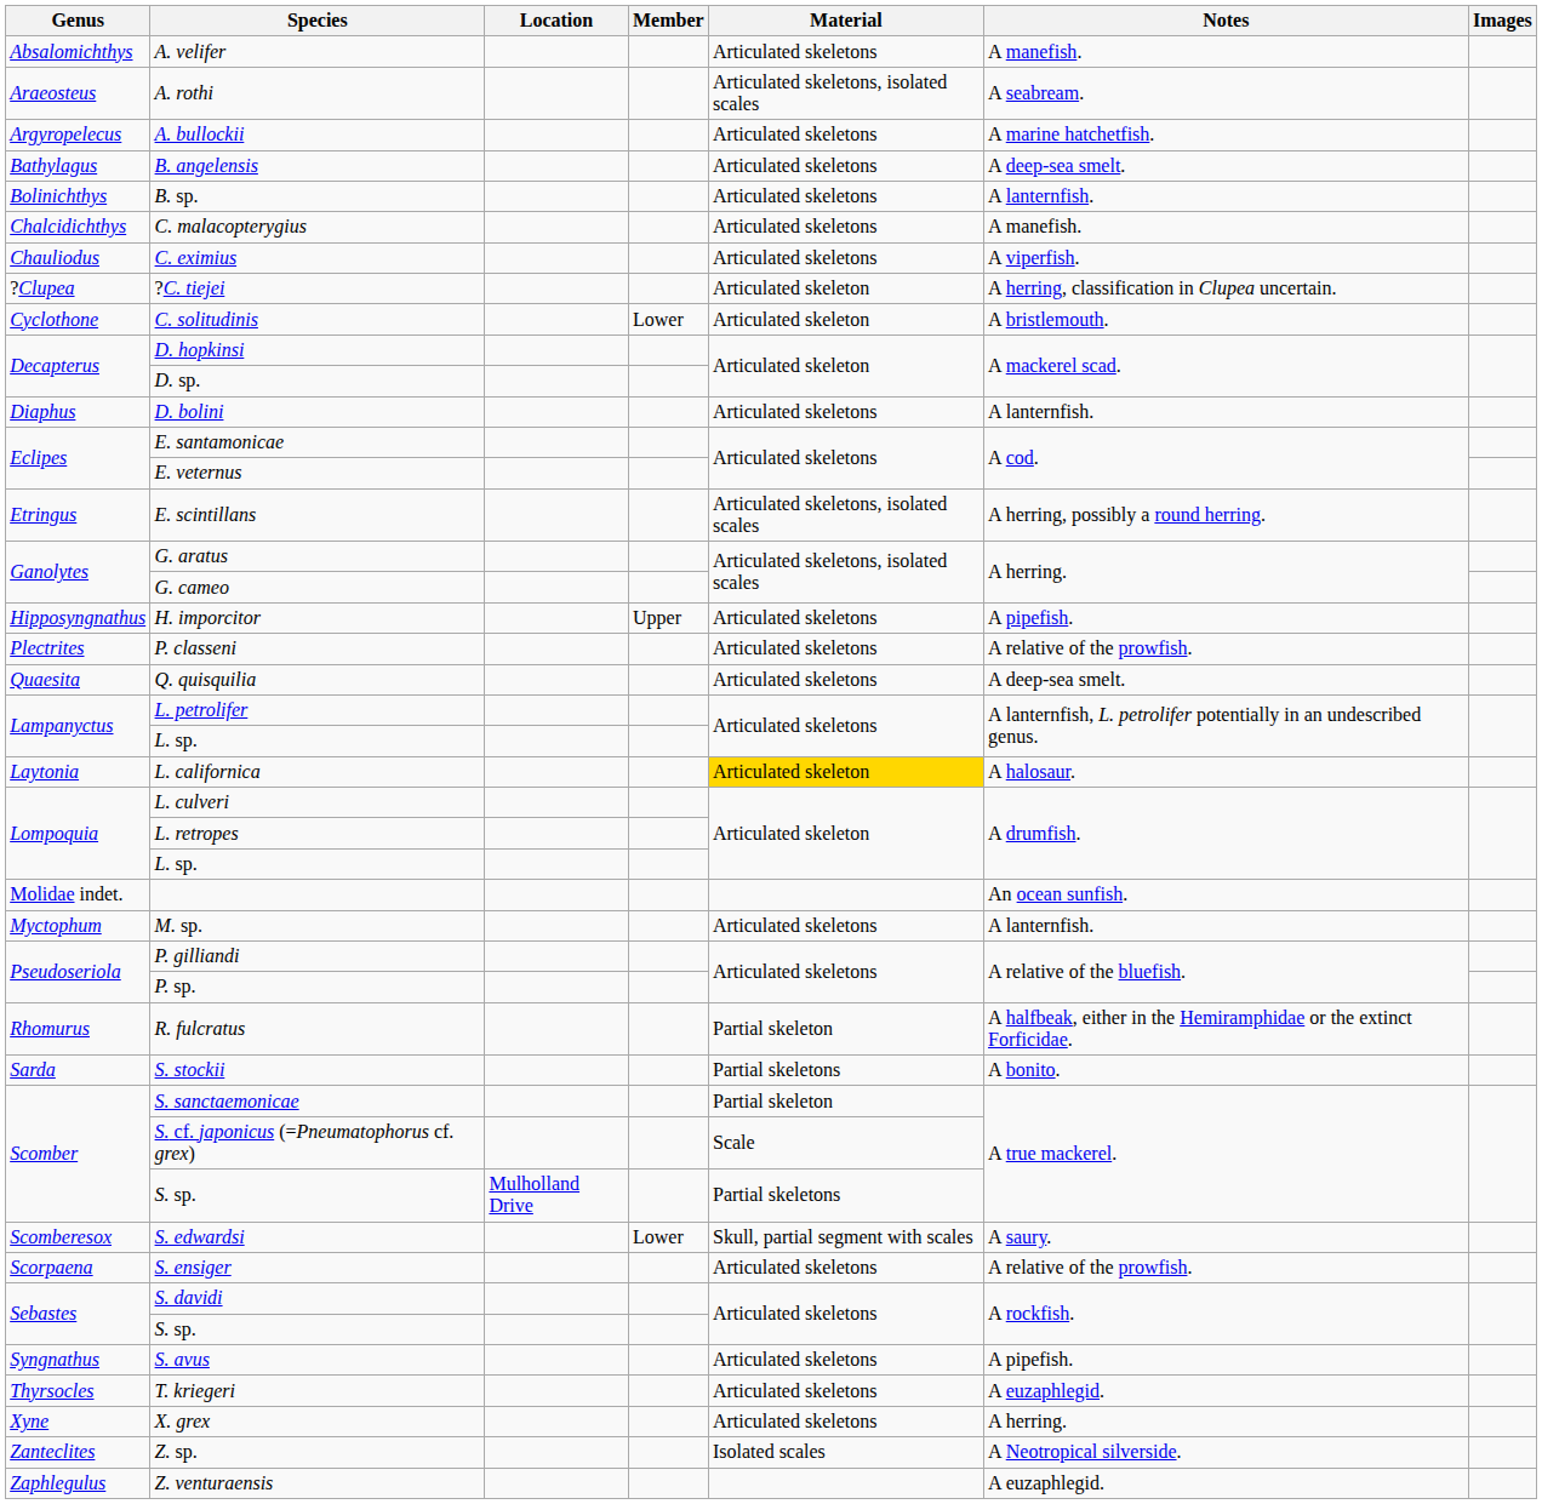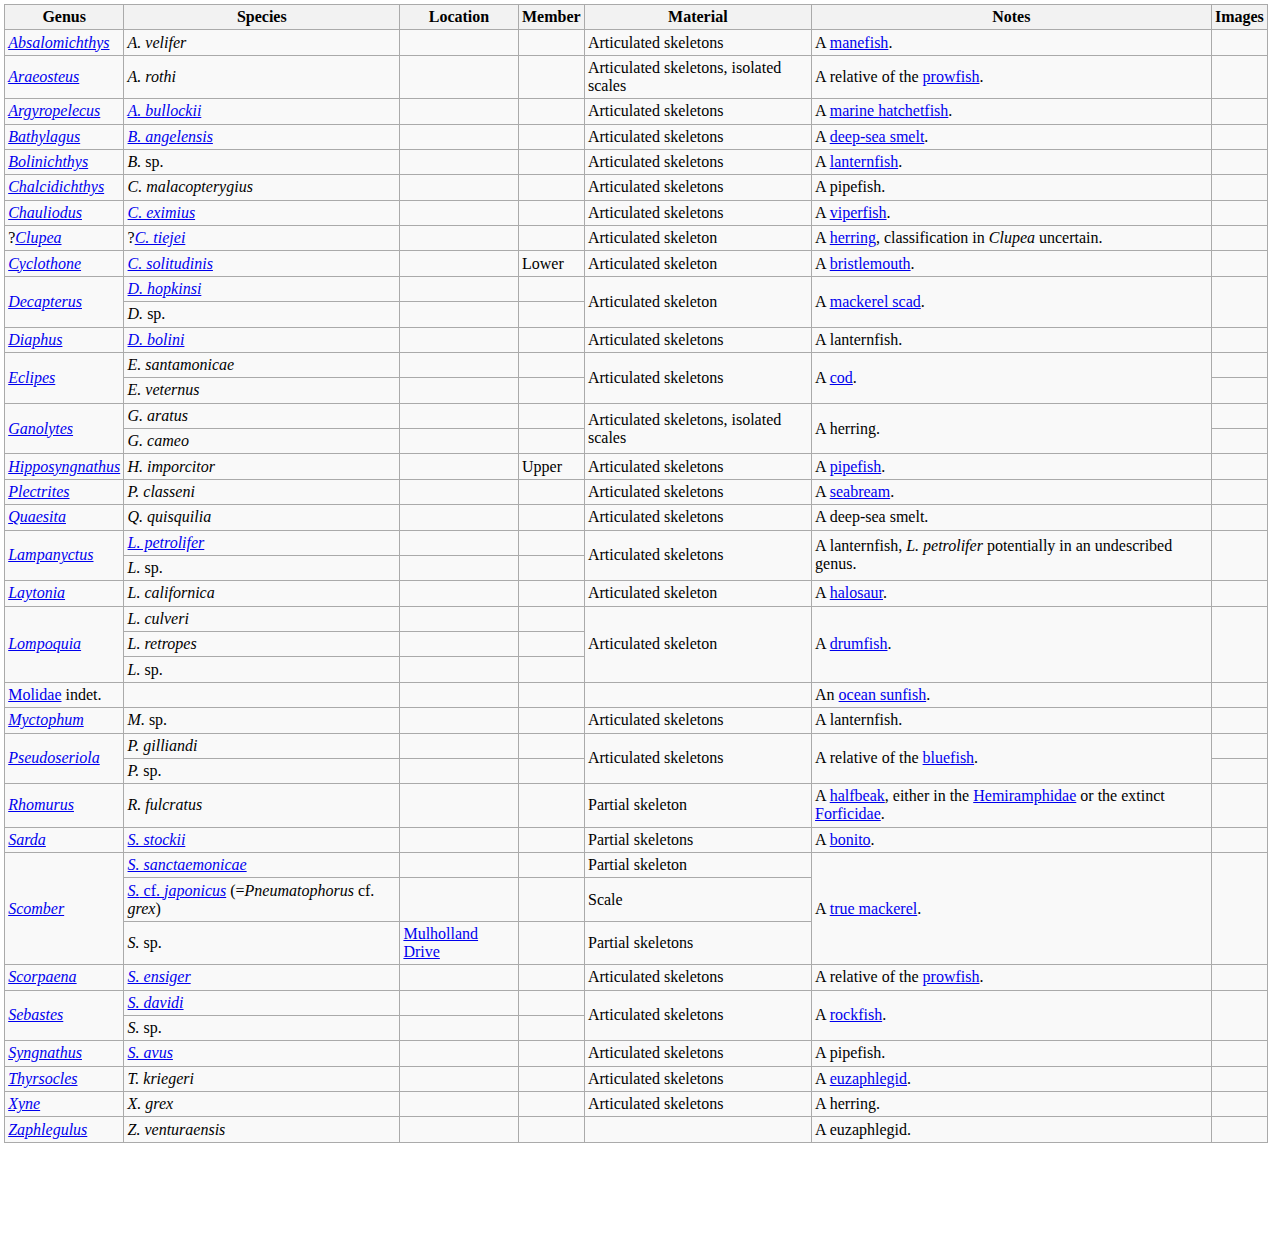A. rothi | Notes: A seabream. -> A relative of the prowfish.
C. malacopterygius | Notes: A manefish. -> A pipefish.
- row: Etringus | E. scintillans | Articulated skeletons, isolated scales | A herring, possibly a round herring.
P. classeni | Notes: A relative of the prowfish. -> A seabream.
L. californica | Material: gold background -> no background
- row: Scomberesox | S. edwardsi | Lower | Skull, partial segment with scales | A saury.
- row: Zanteclites | Z. sp. | Isolated scales | A Neotropical silverside.
